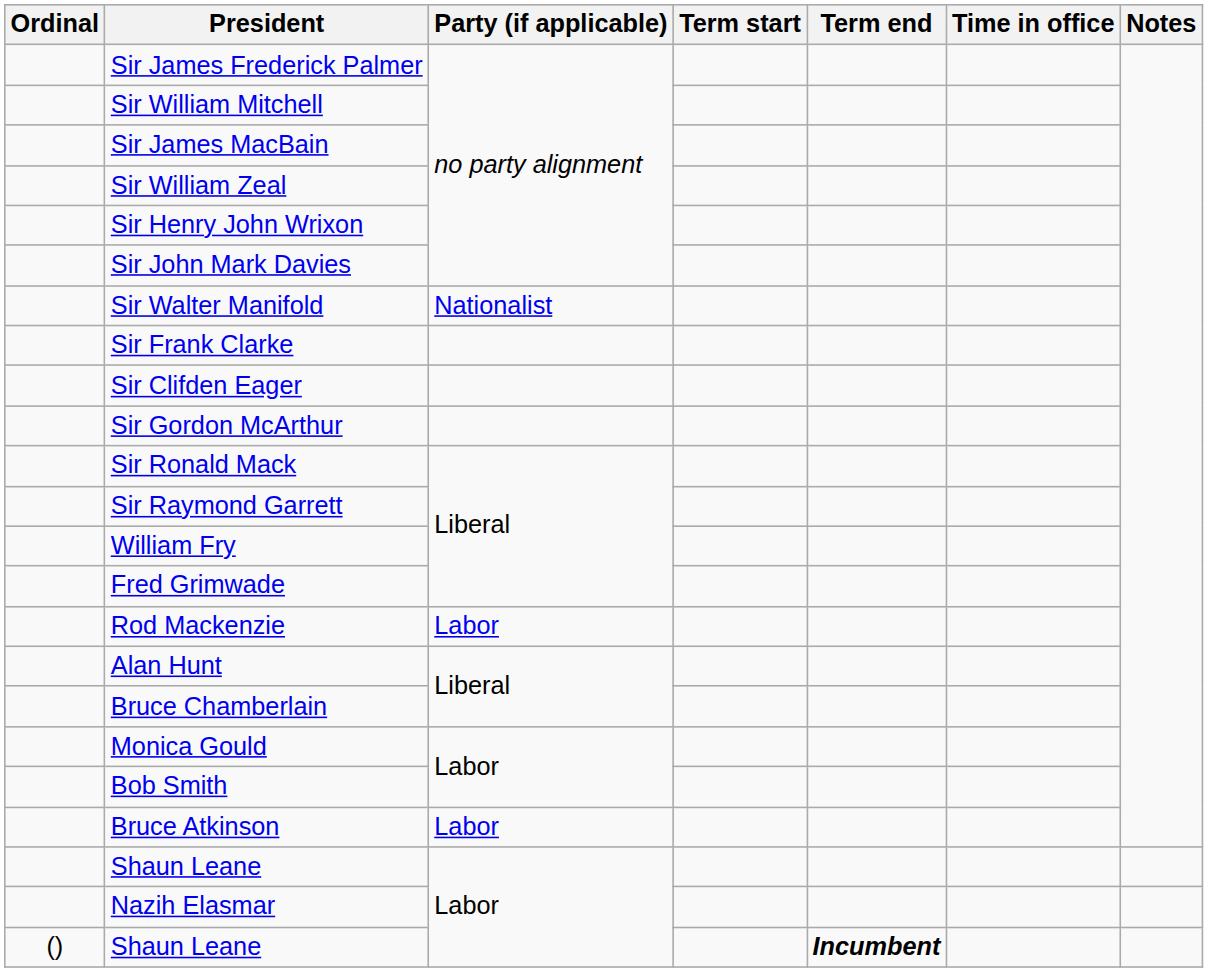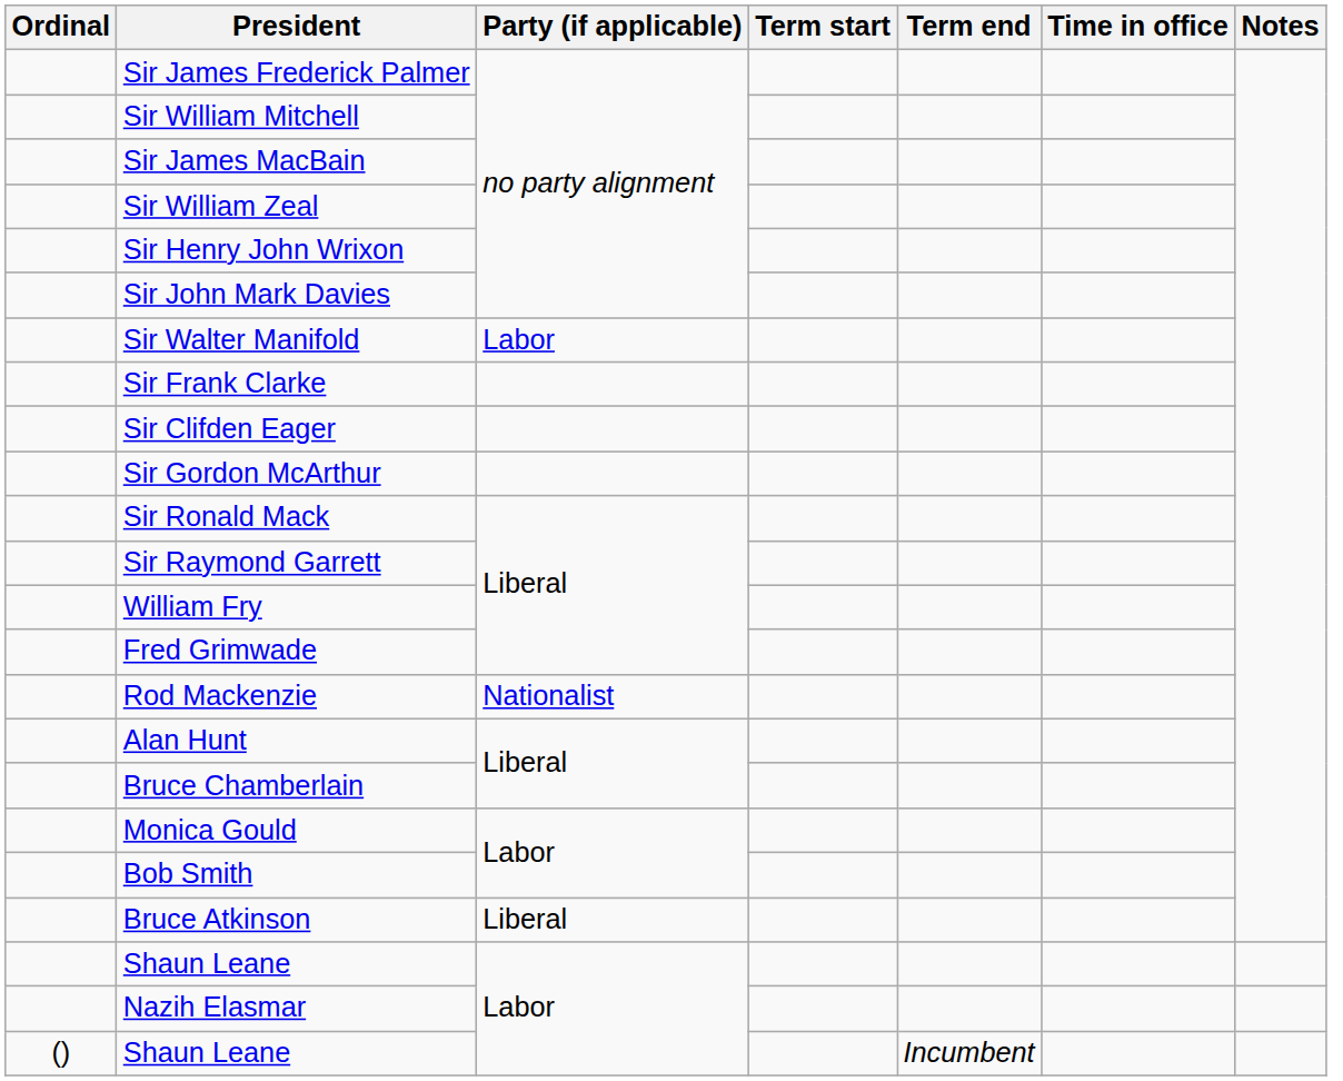Sir Walter Manifold | Party (if applicable): Nationalist -> Labor
Rod Mackenzie | Party (if applicable): Labor -> Nationalist
Bruce Atkinson | Party (if applicable): Labor -> Liberal
() / Shaun Leane | Term end: bold -> normal
